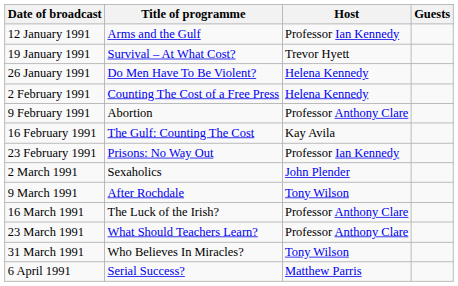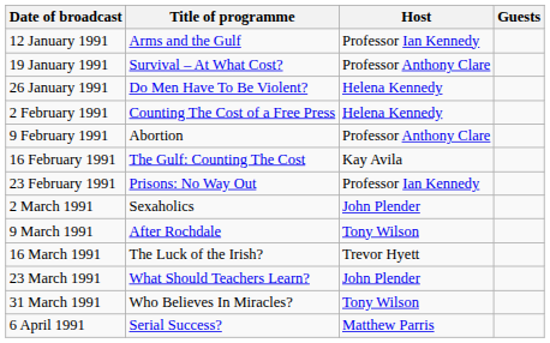19 January 1991 | Host: Trevor Hyett -> Professor Anthony Clare
16 March 1991 | Host: Professor Anthony Clare -> Trevor Hyett
23 March 1991 | Host: Professor Anthony Clare -> John Plender
